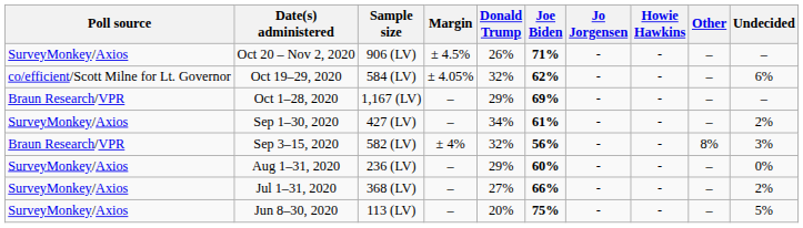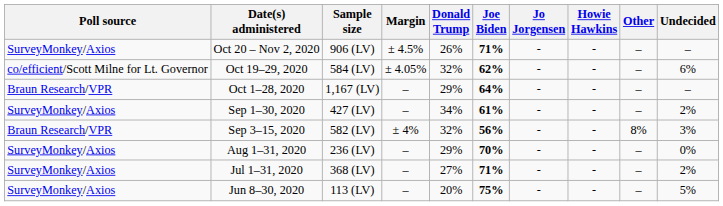Oct 1–28, 2020 | Joe Biden: 69% -> 64%
Aug 1–31, 2020 | Joe Biden: 60% -> 70%
Jul 1–31, 2020 | Joe Biden: 66% -> 71%
